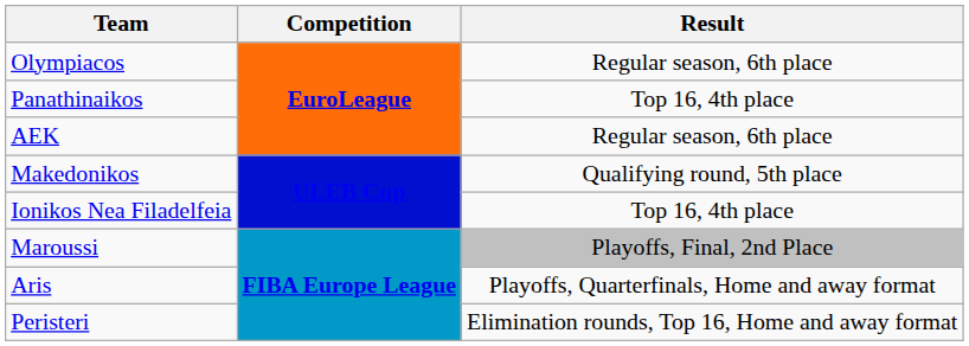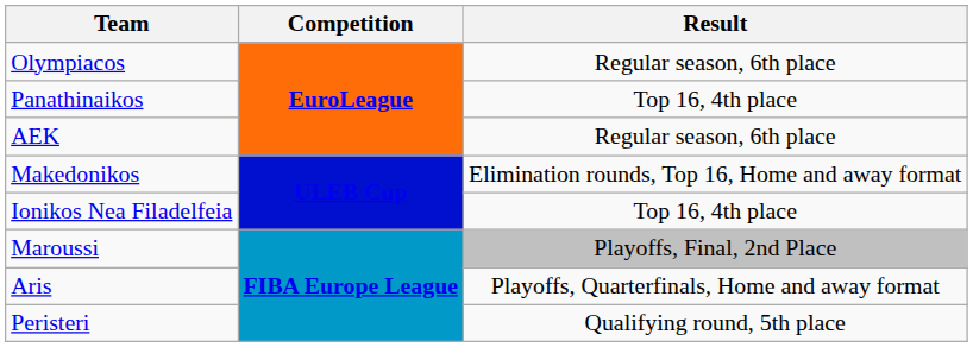Makedonikos | Result: Qualifying round, 5th place -> Elimination rounds, Top 16, Home and away format
Peristeri | Result: Elimination rounds, Top 16, Home and away format -> Qualifying round, 5th place
